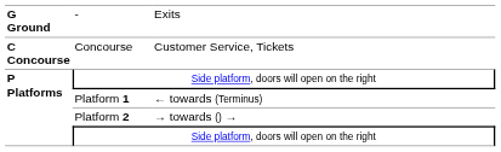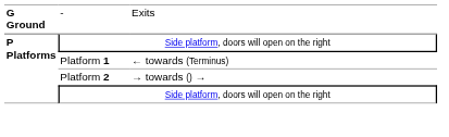- row: C Concourse | Concourse | Customer Service, Tickets
